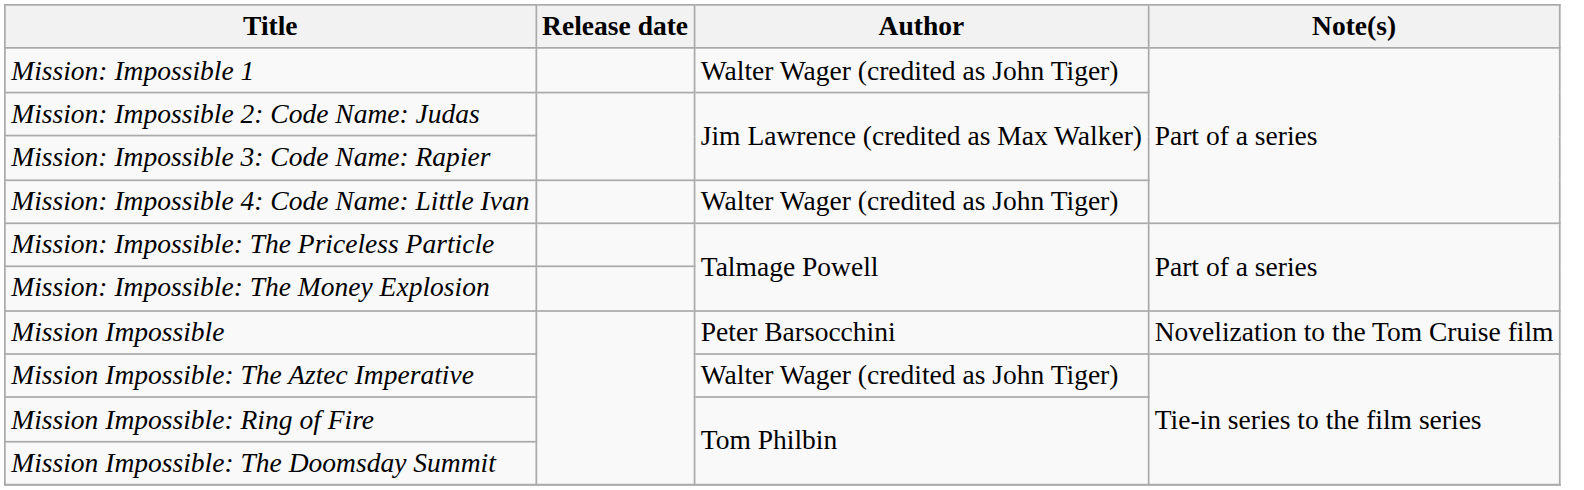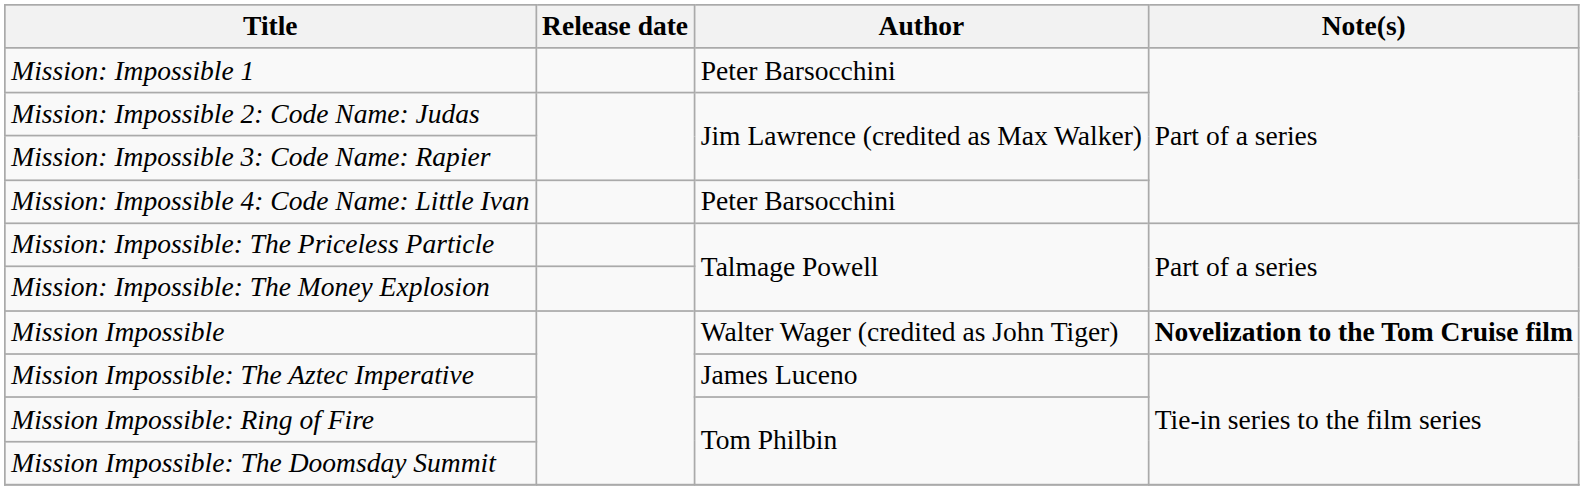Mission: Impossible 1 | Author: Walter Wager (credited as John Tiger) -> Peter Barsocchini
Mission: Impossible 4: Code Name: Little Ivan | Author: Walter Wager (credited as John Tiger) -> Peter Barsocchini
Mission Impossible | Author: Peter Barsocchini -> Walter Wager (credited as John Tiger)
Mission Impossible | Note(s): normal -> bold
Mission Impossible: The Aztec Imperative | Author: Walter Wager (credited as John Tiger) -> James Luceno
